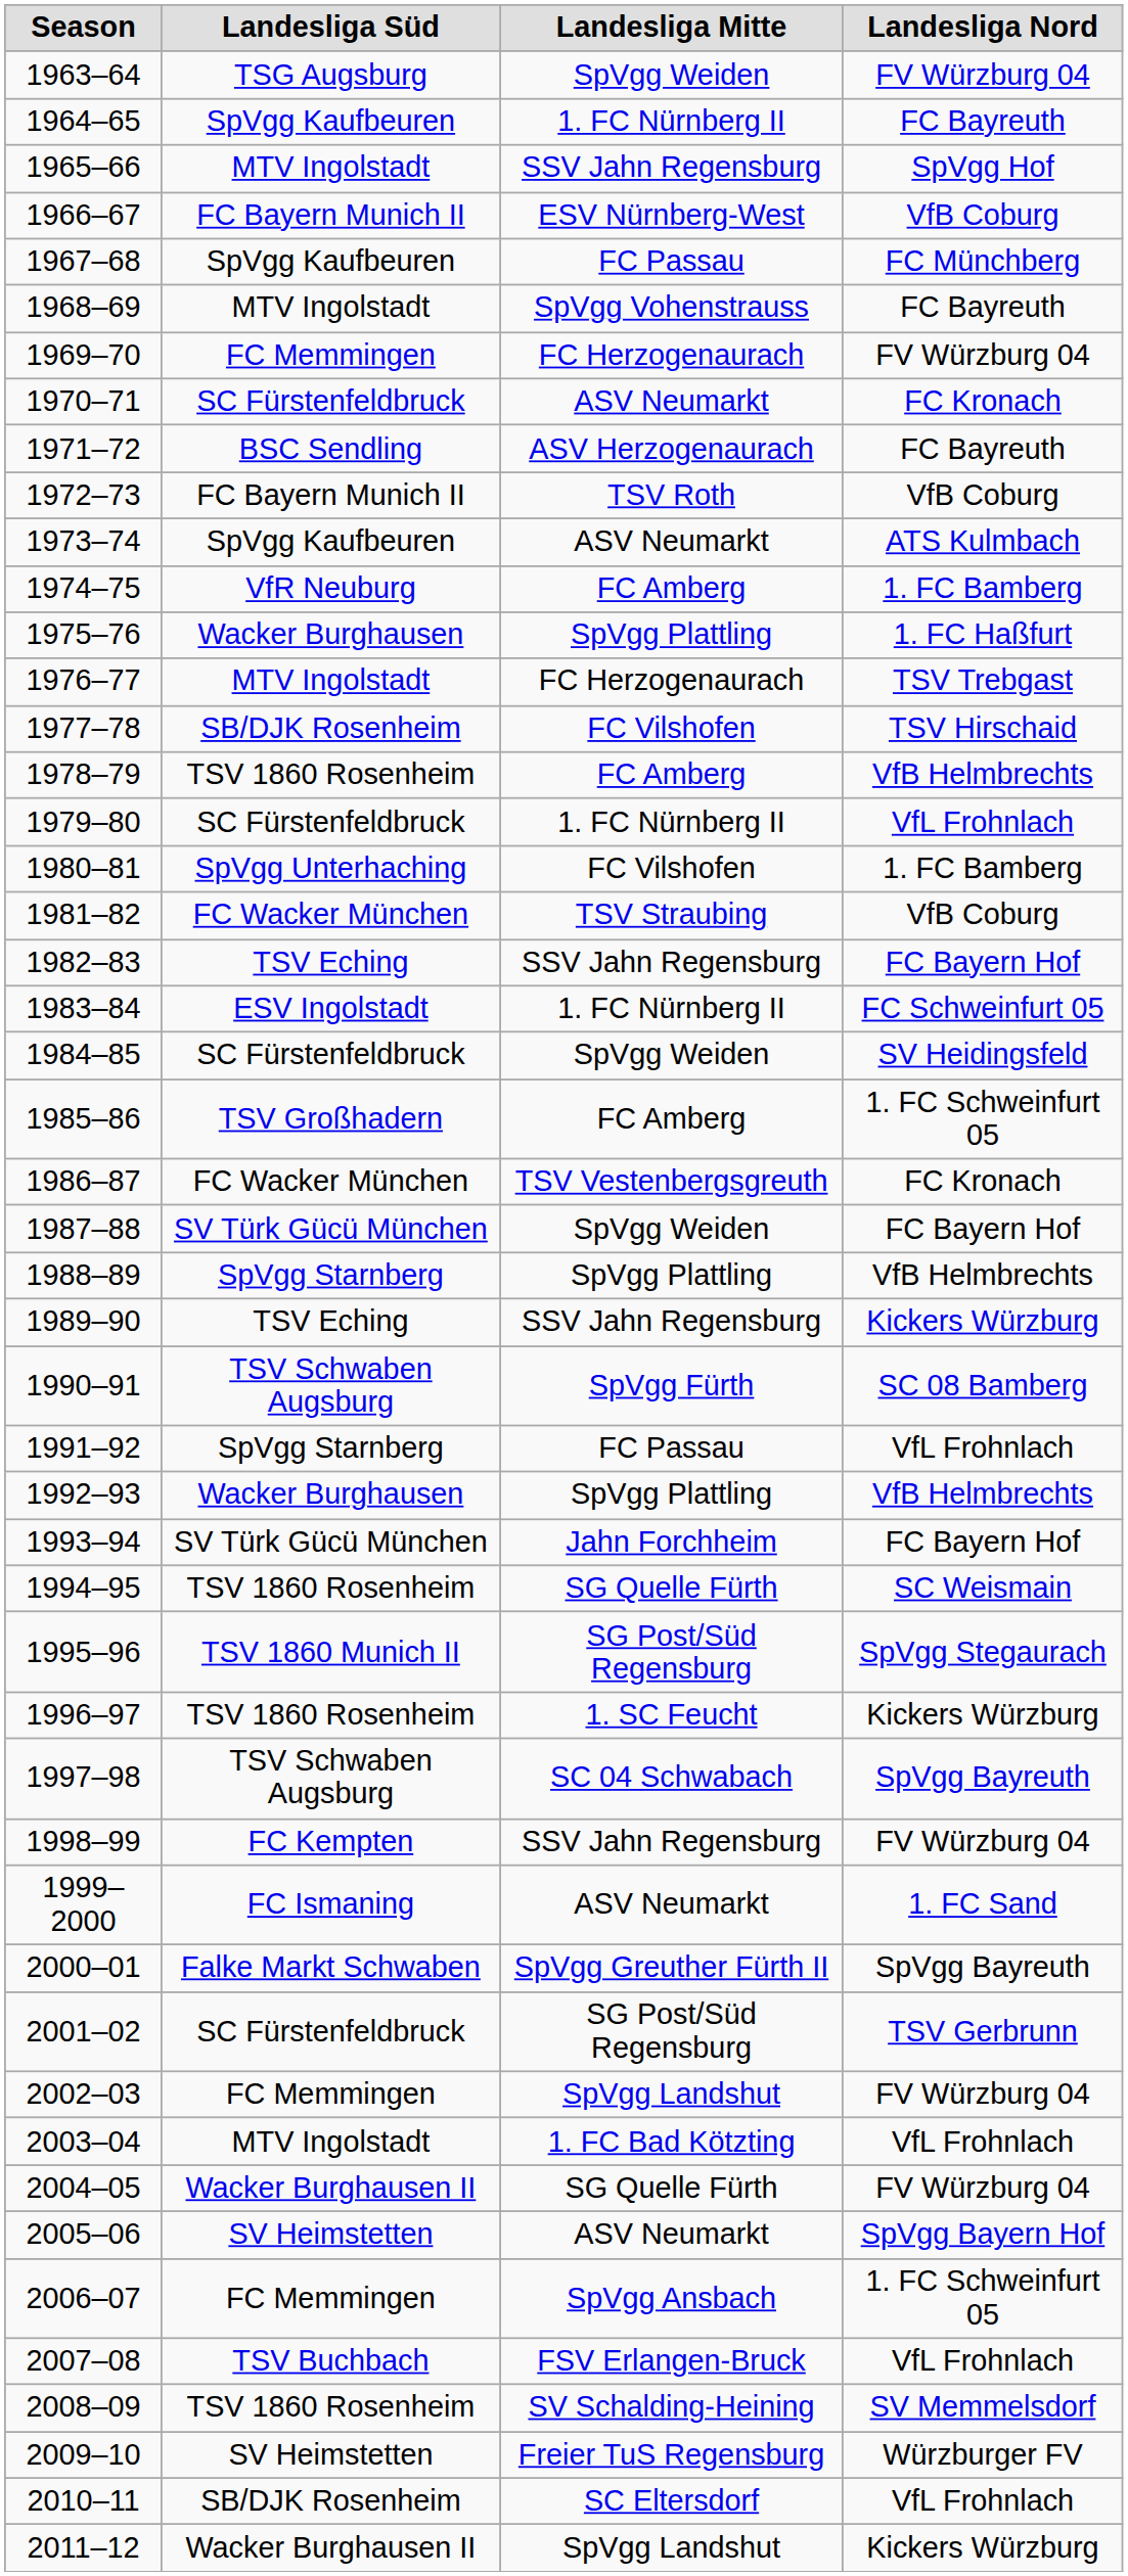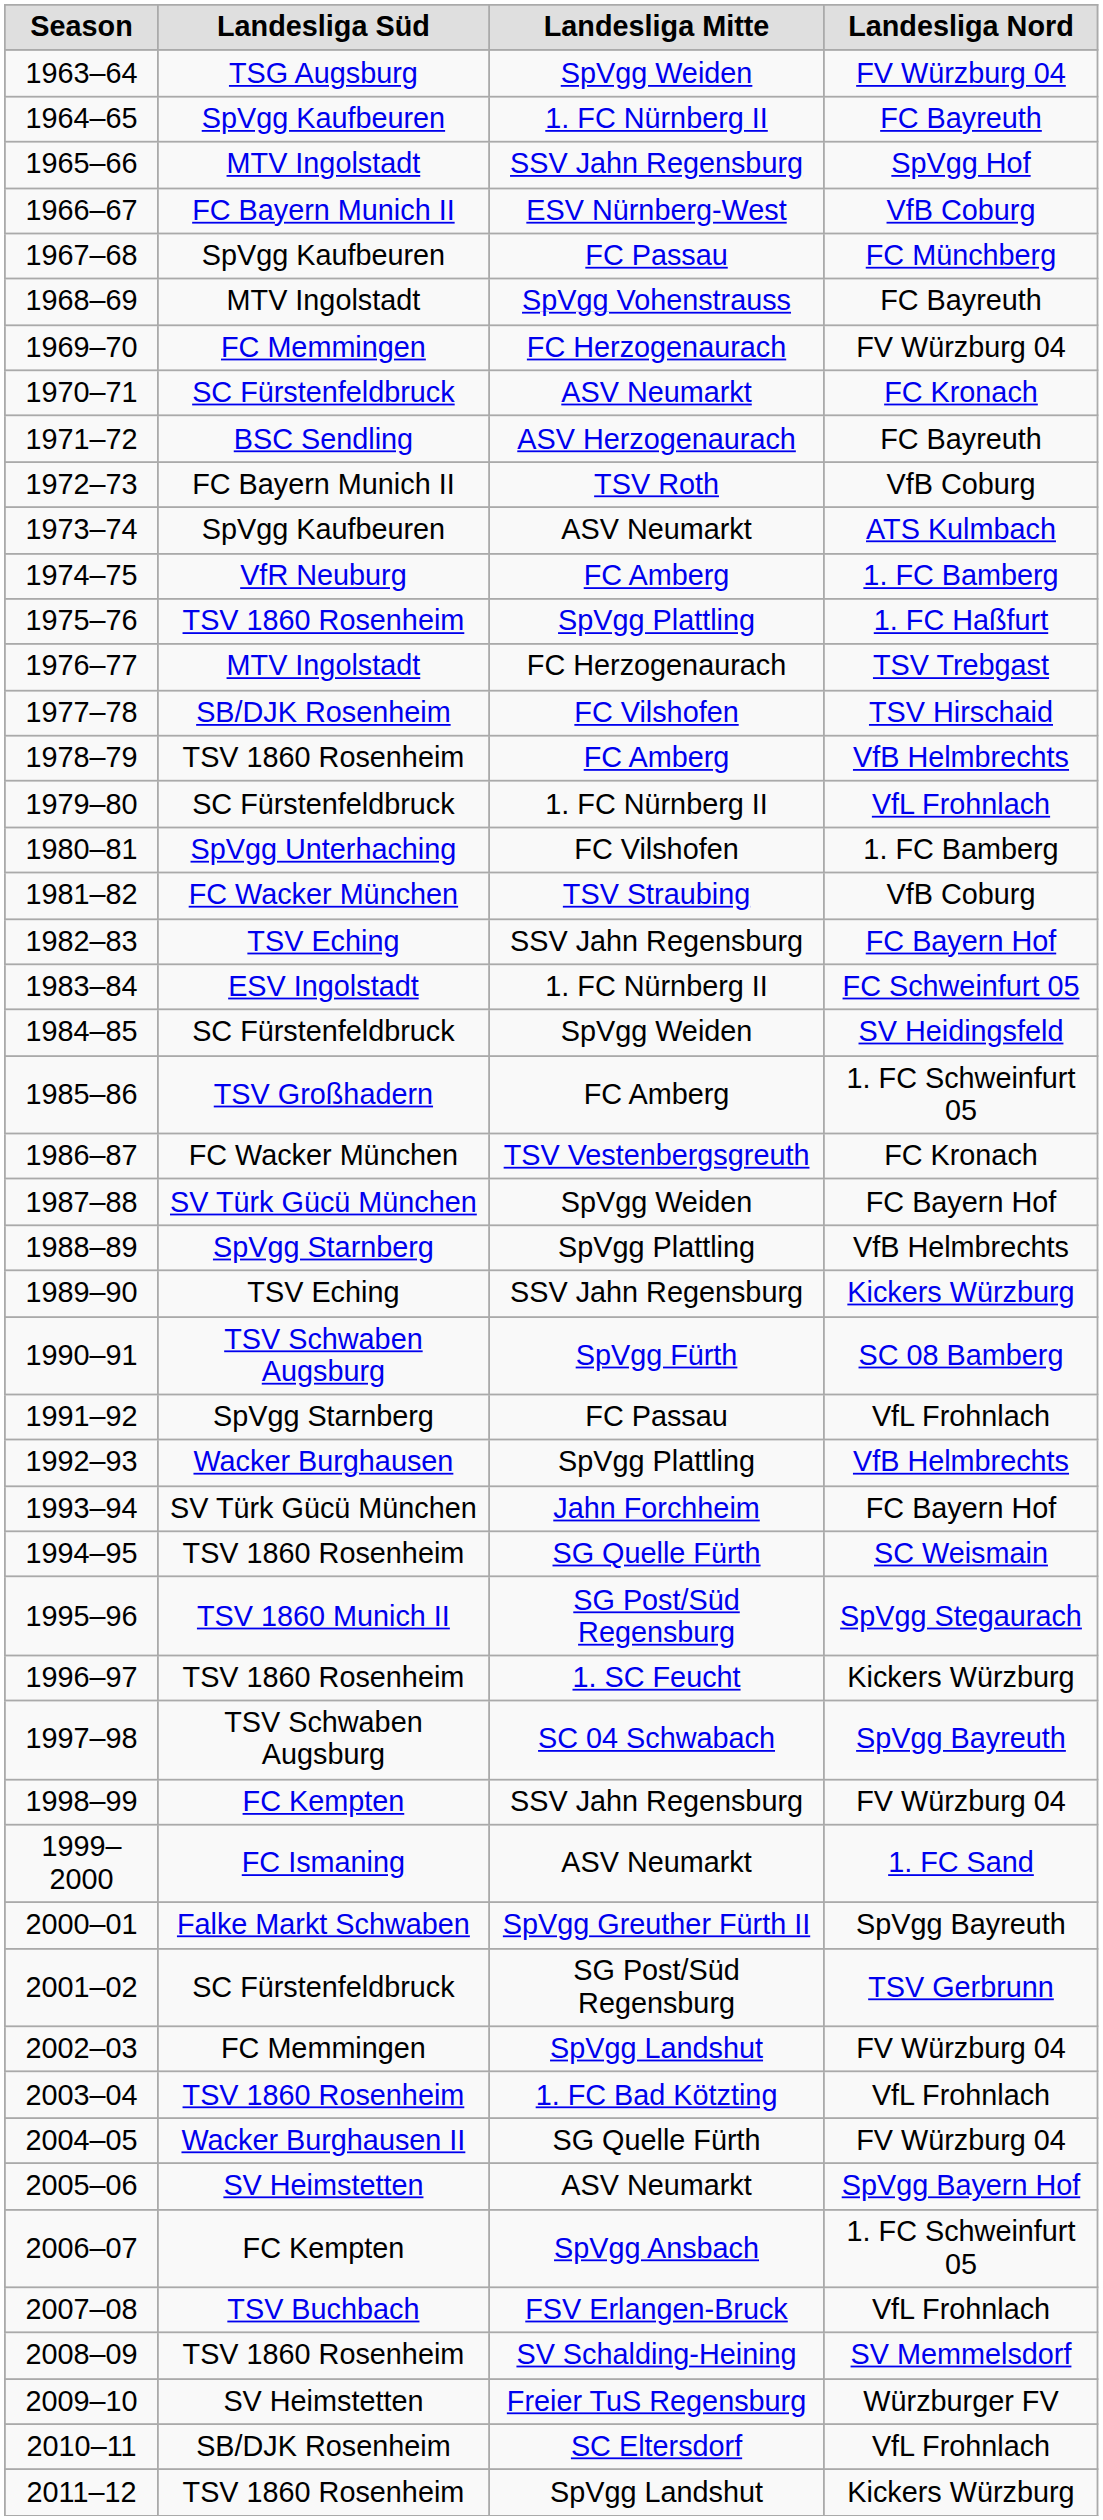1975–76 | Landesliga Süd: Wacker Burghausen -> TSV 1860 Rosenheim
2003–04 | Landesliga Süd: MTV Ingolstadt -> TSV 1860 Rosenheim
2006–07 | Landesliga Süd: FC Memmingen -> FC Kempten
2011–12 | Landesliga Süd: Wacker Burghausen II -> TSV 1860 Rosenheim
